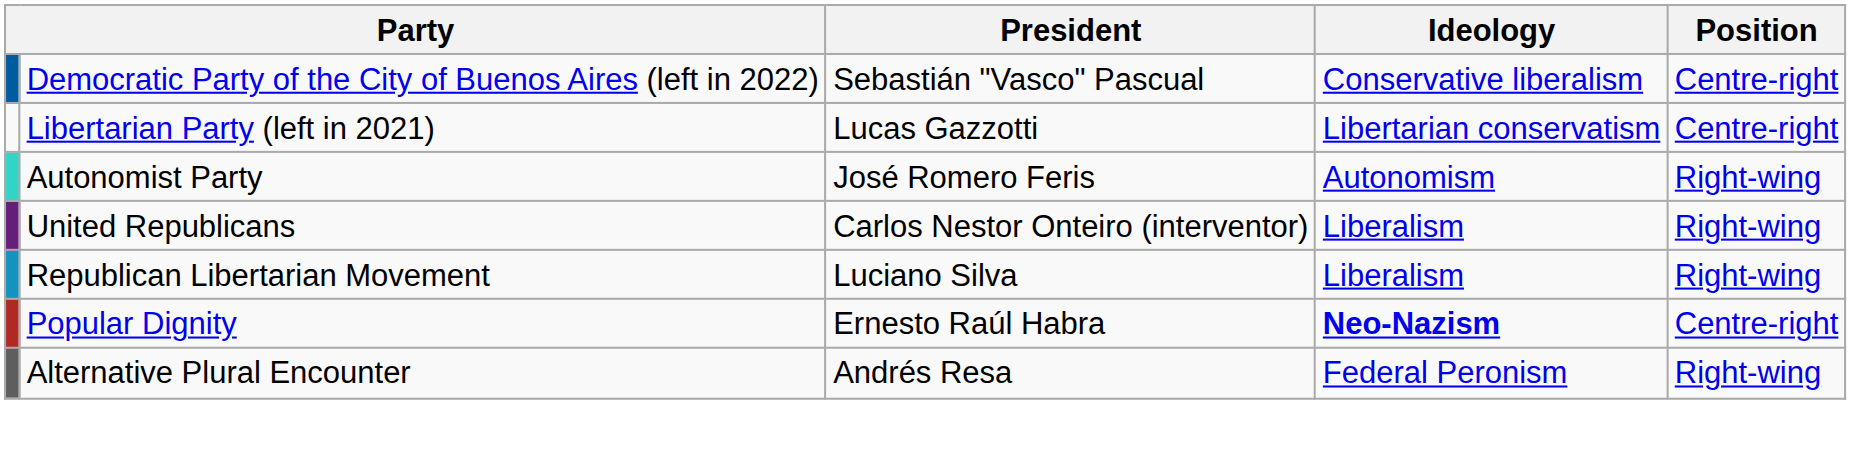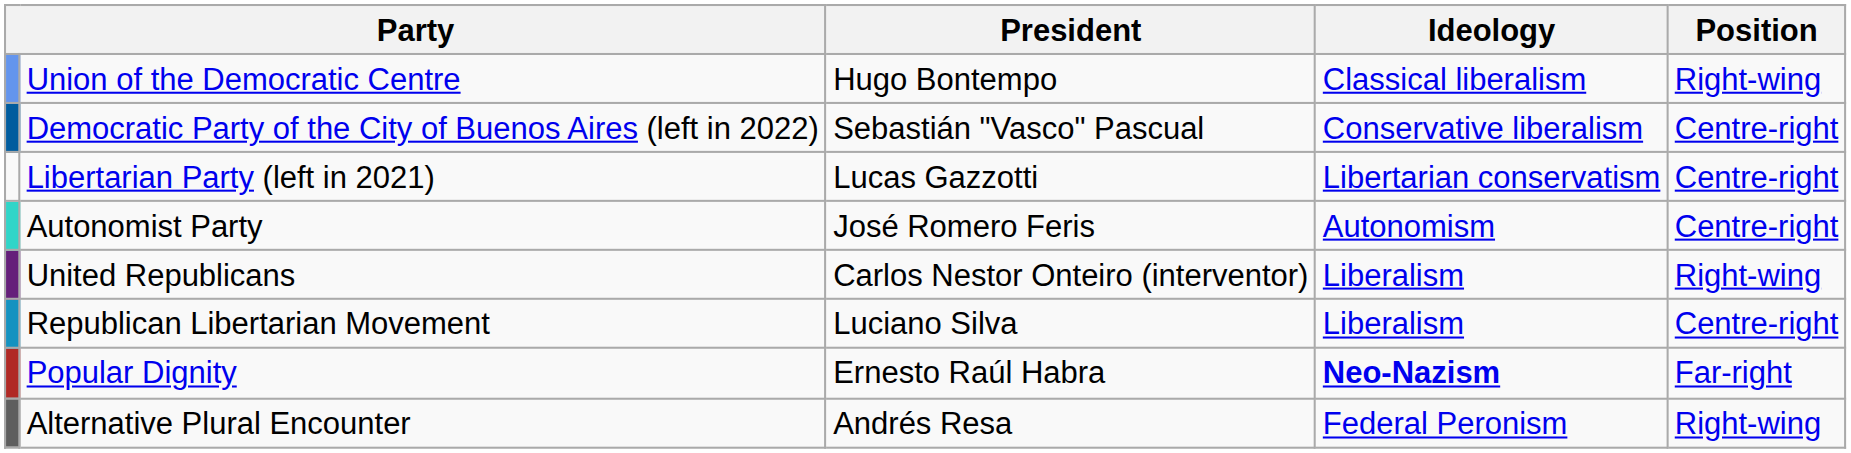+ row: Union of the Democratic Centre | Hugo Bontempo | Classical liberalism | Right-wing
Autonomist Party | Position: Right-wing -> Centre-right
Republican Libertarian Movement | Position: Right-wing -> Centre-right
Popular Dignity | Position: Centre-right -> Far-right
